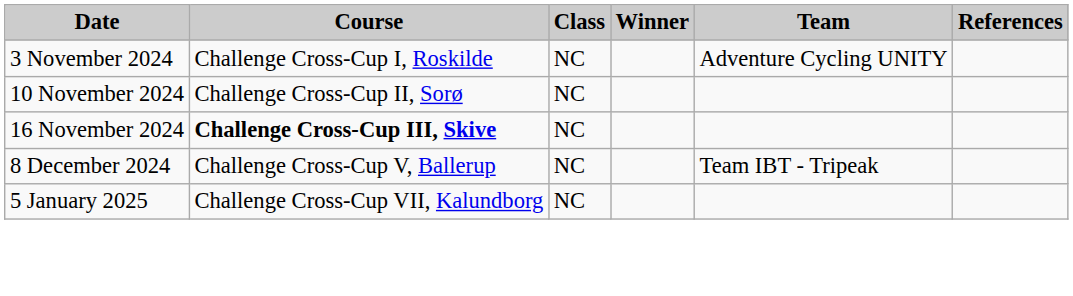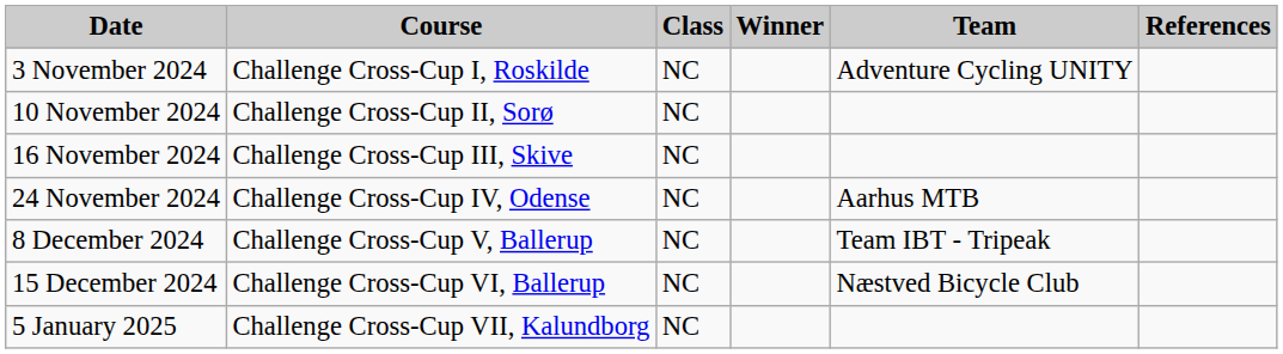16 November 2024 | Course: bold -> normal
+ row: 24 November 2024 | Challenge Cross-Cup IV, Odense | NC | Aarhus MTB
+ row: 15 December 2024 | Challenge Cross-Cup VI, Ballerup | NC | Næstved Bicycle Club
